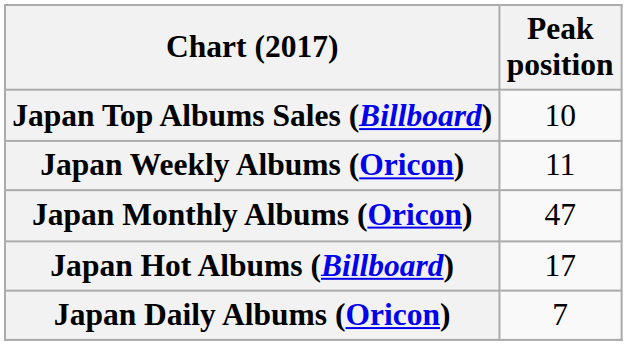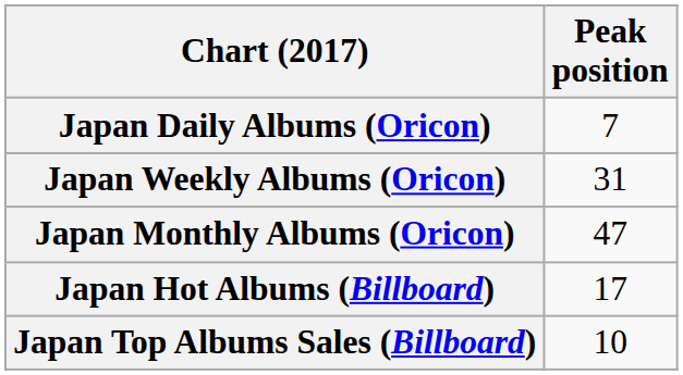rows swapped: Japan Daily Albums (Oricon) <-> Japan Top Albums Sales (Billboard)
Japan Weekly Albums (Oricon) | Peak position: 11 -> 31
